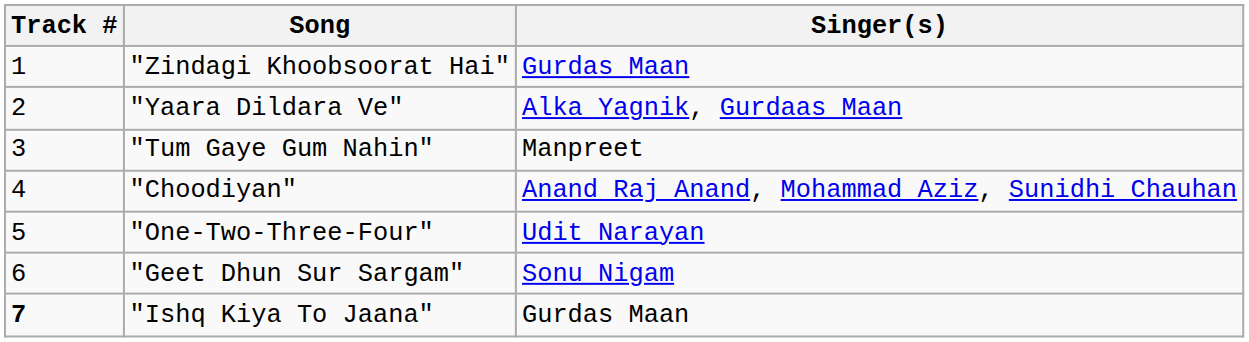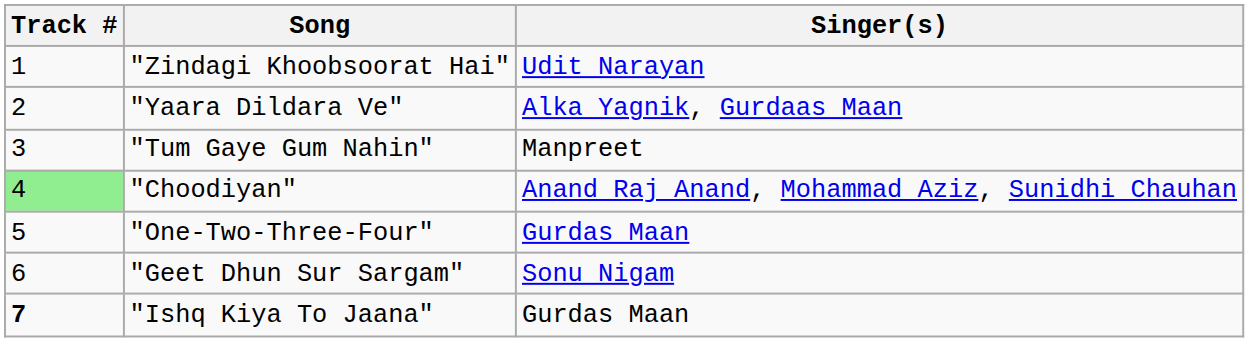"Zindagi Khoobsoorat Hai" | Singer(s): Gurdas Maan -> Udit Narayan
"Choodiyan" | Track #: no background -> lightgreen background
"One-Two-Three-Four" | Singer(s): Udit Narayan -> Gurdas Maan
